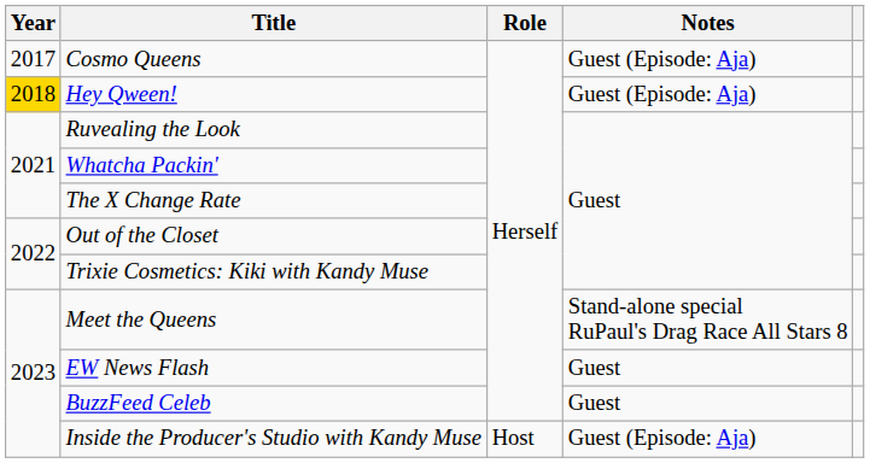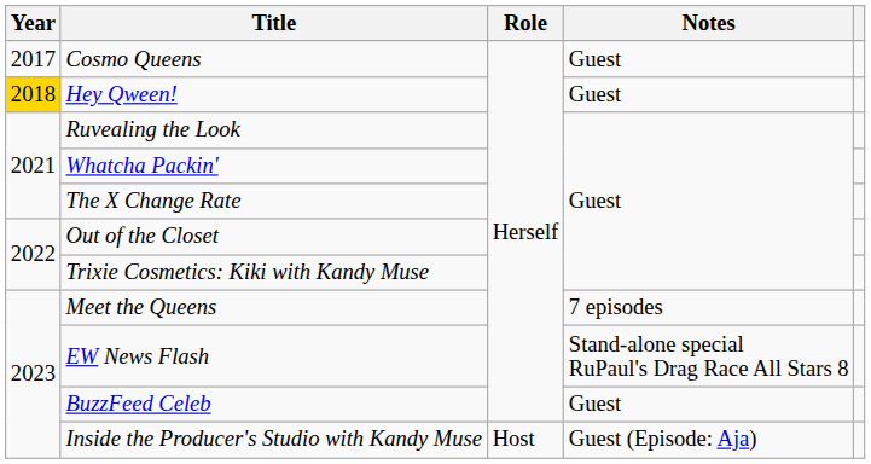Cosmo Queens | Notes: Guest (Episode: Aja) -> Guest
Hey Qween! | Notes: Guest (Episode: Aja) -> Guest
Meet the Queens | Notes: Stand-alone special RuPaul's Drag Race All Stars 8 -> 7 episodes
EW News Flash | Notes: Guest -> Stand-alone special RuPaul's Drag Race All Stars 8
